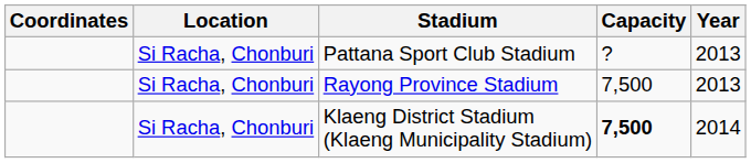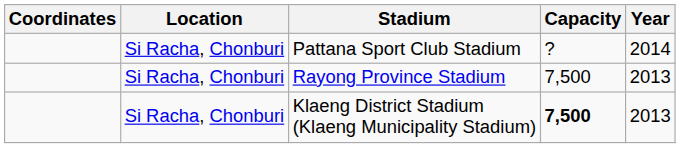Pattana Sport Club Stadium | Year: 2013 -> 2014
Klaeng District Stadium (Klaeng Municipality Stadium) | Year: 2014 -> 2013
